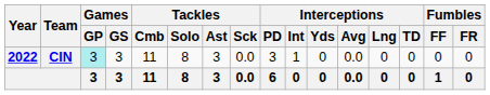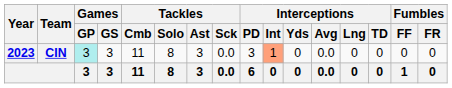CIN | Year: 2022 -> 2023
CIN | Interceptions / Int: no background -> lightsalmon background
